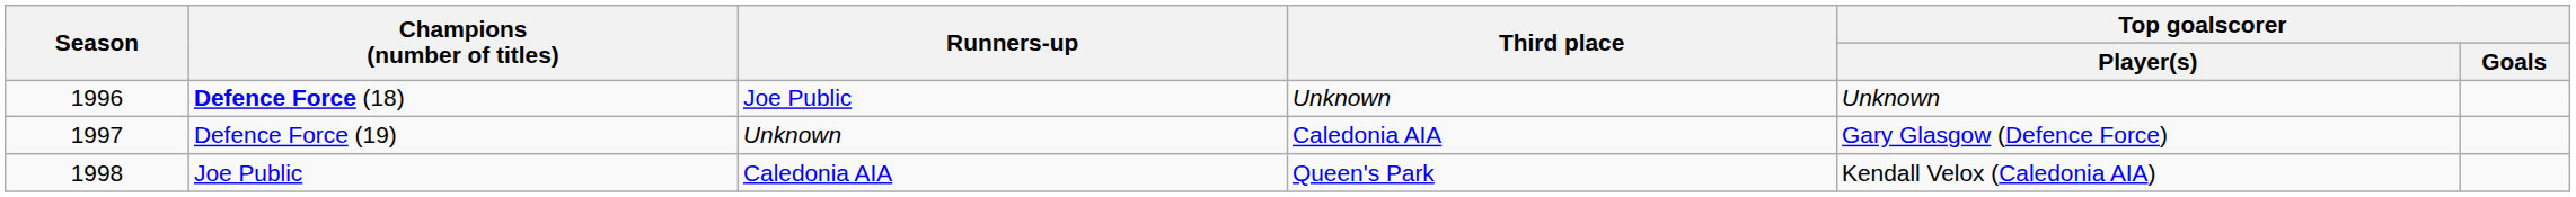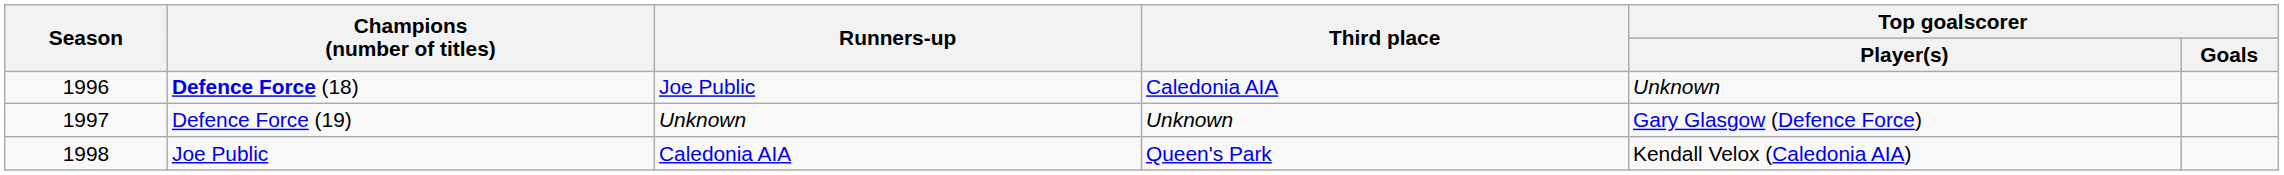Defence Force (18) | Third place: Unknown -> Caledonia AIA
Defence Force (19) | Third place: Caledonia AIA -> Unknown
